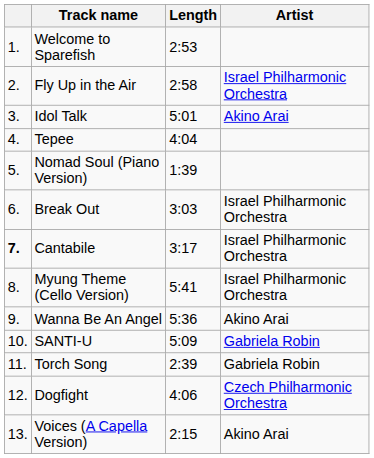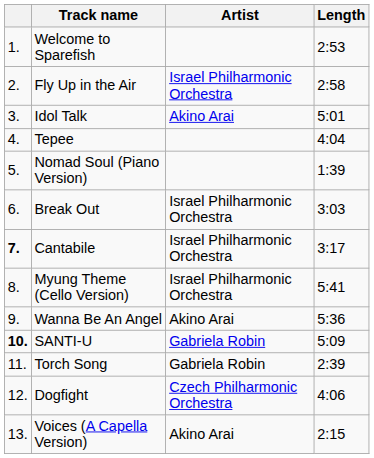columns swapped: Artist <-> Length
SANTI-U | column 1: normal -> bold
